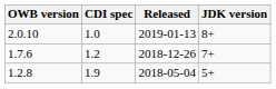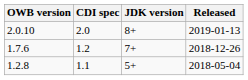columns swapped: JDK version <-> Released
2.0.10 | CDI spec: 1.0 -> 2.0
1.2.8 | CDI spec: 1.9 -> 1.1
